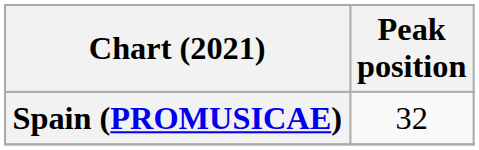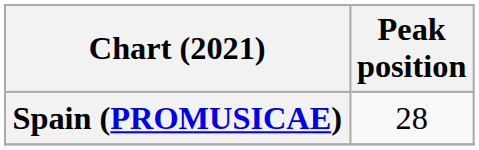Spain (PROMUSICAE) | Peak position: 32 -> 28
